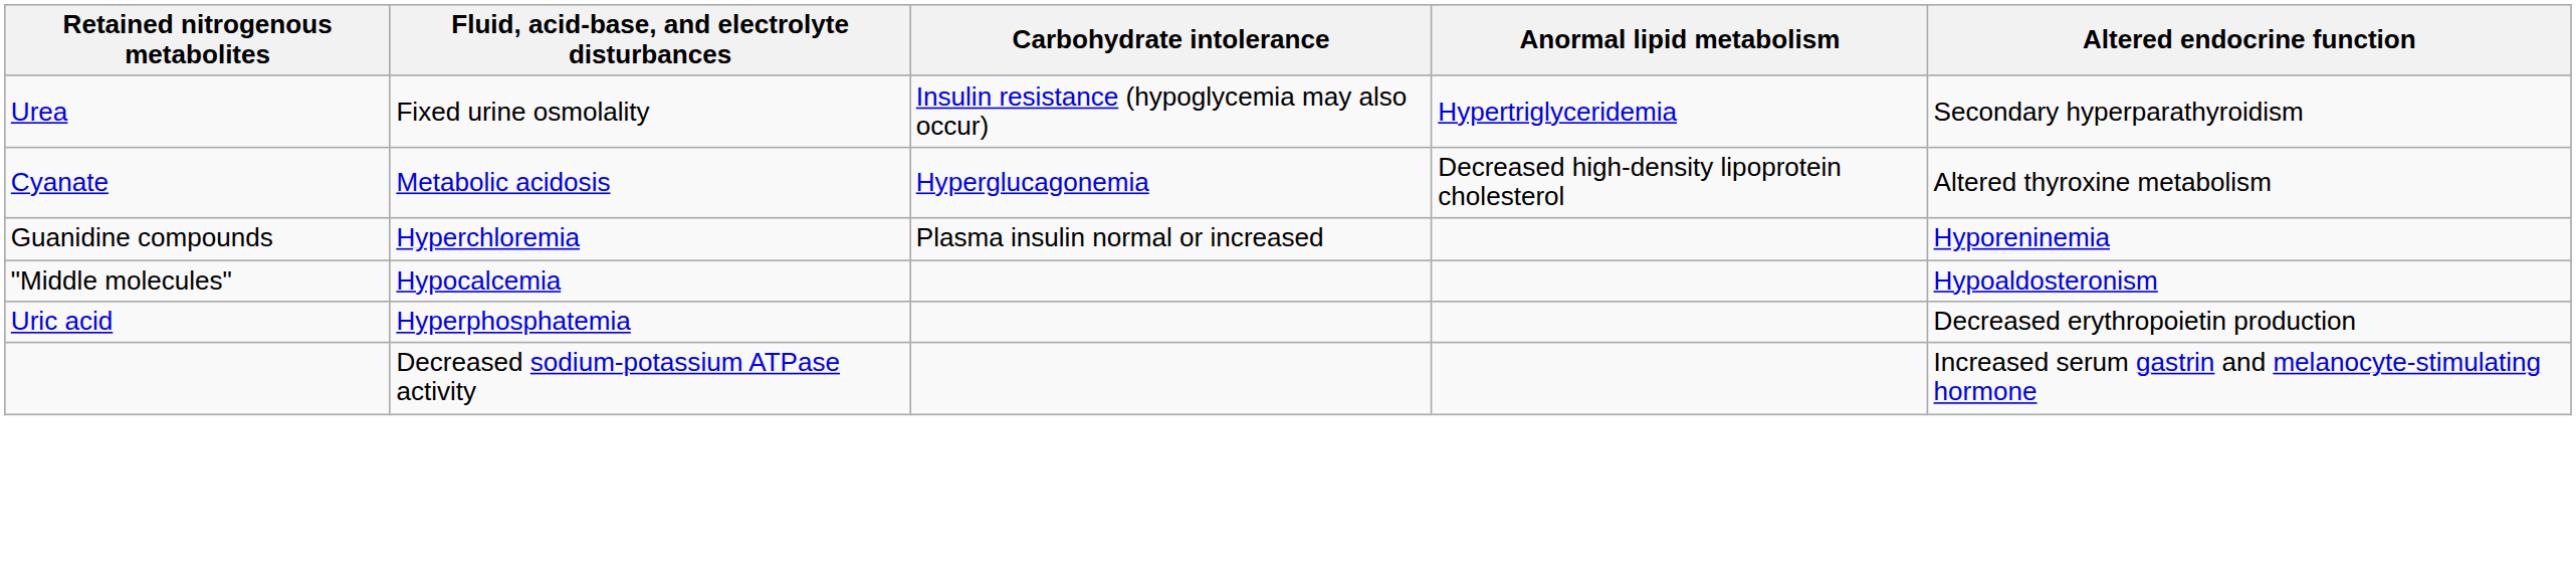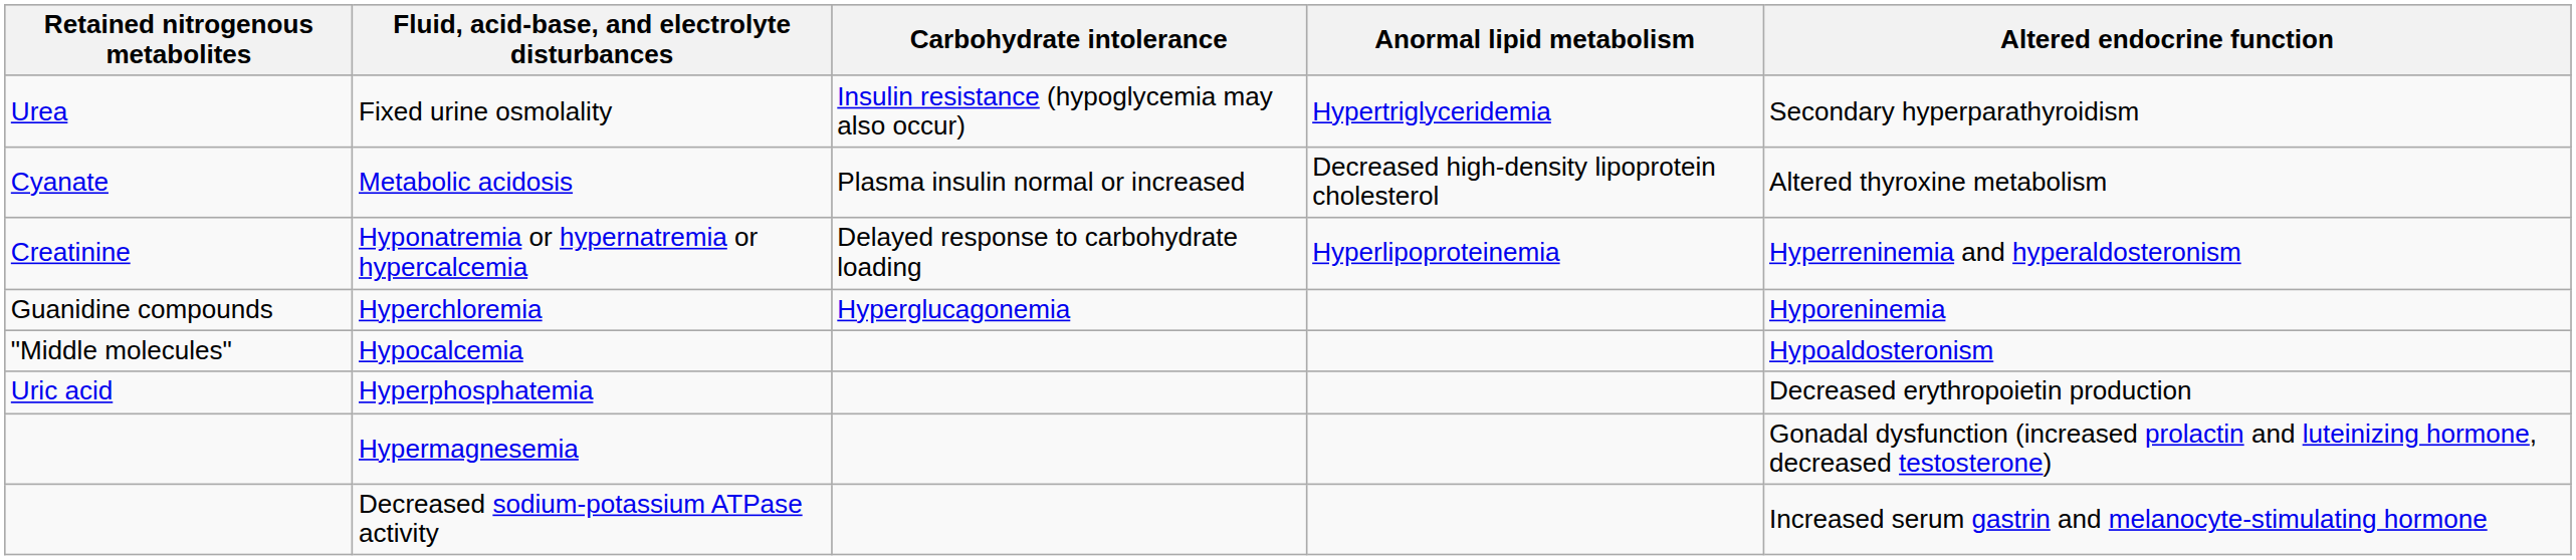Metabolic acidosis | Carbohydrate intolerance: Hyperglucagonemia -> Plasma insulin normal or increased
+ row: Creatinine | Hyponatremia or hypernatremia or hypercalcemia | Delayed response to carbohydrate loading | Hyperlipoproteinemia | Hyperreninemia and hyperaldosteronism
Hyperchloremia | Carbohydrate intolerance: Plasma insulin normal or increased -> Hyperglucagonemia
+ row: Hypermagnesemia | Gonadal dysfunction (increased prolactin and luteinizing hormone, decreased testosterone)
